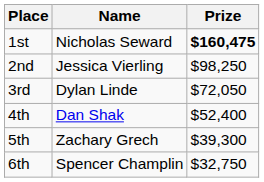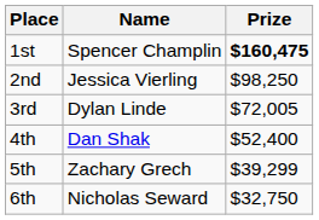1st | Name: Nicholas Seward -> Spencer Champlin
3rd | Prize: $72,050 -> $72,005
5th | Prize: $39,300 -> $39,299
6th | Name: Spencer Champlin -> Nicholas Seward
